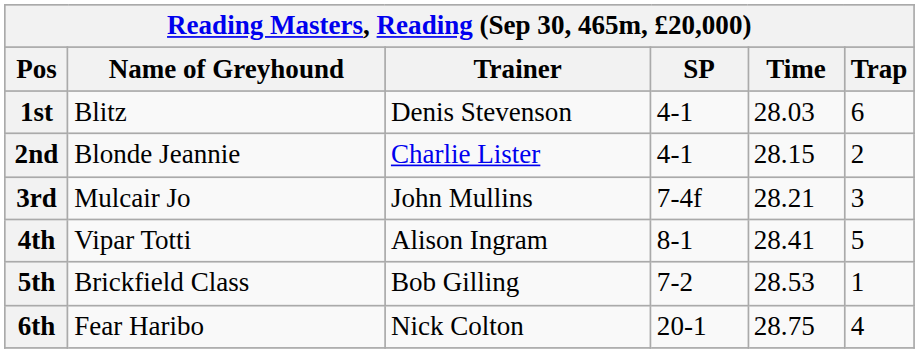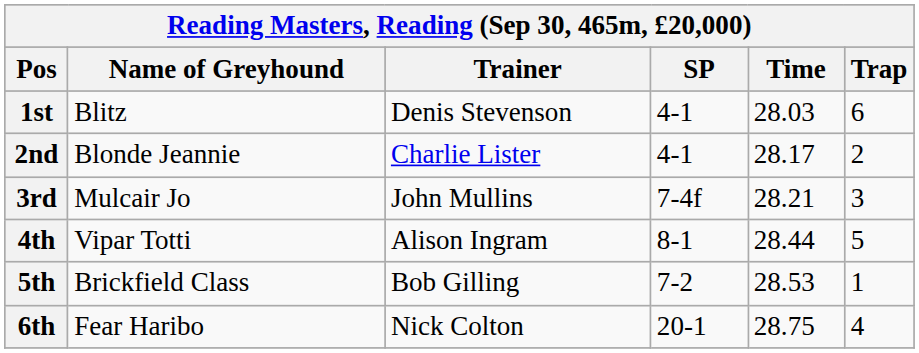2nd | Time: 28.15 -> 28.17
4th | Time: 28.41 -> 28.44
